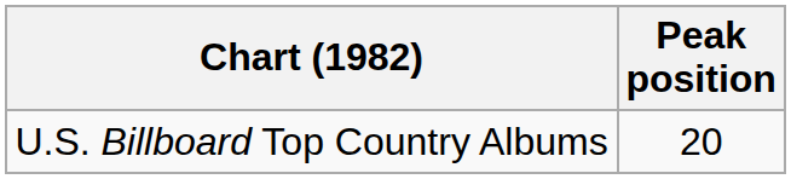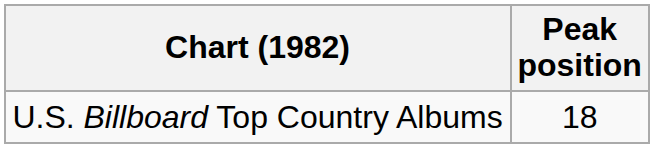U.S. Billboard Top Country Albums | Peak position: 20 -> 18
